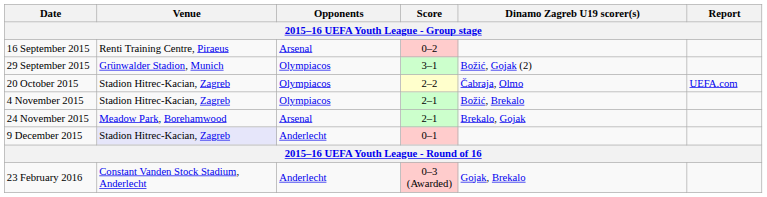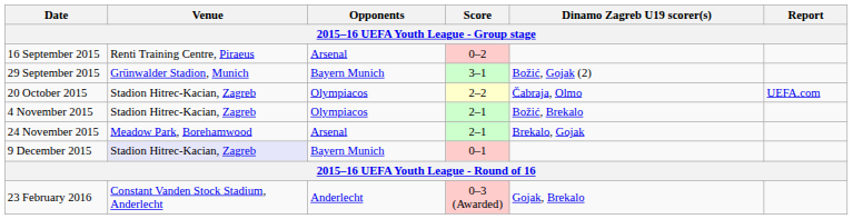29 September 2015 | Opponents: Olympiacos -> Bayern Munich
9 December 2015 | Opponents: Anderlecht -> Bayern Munich
